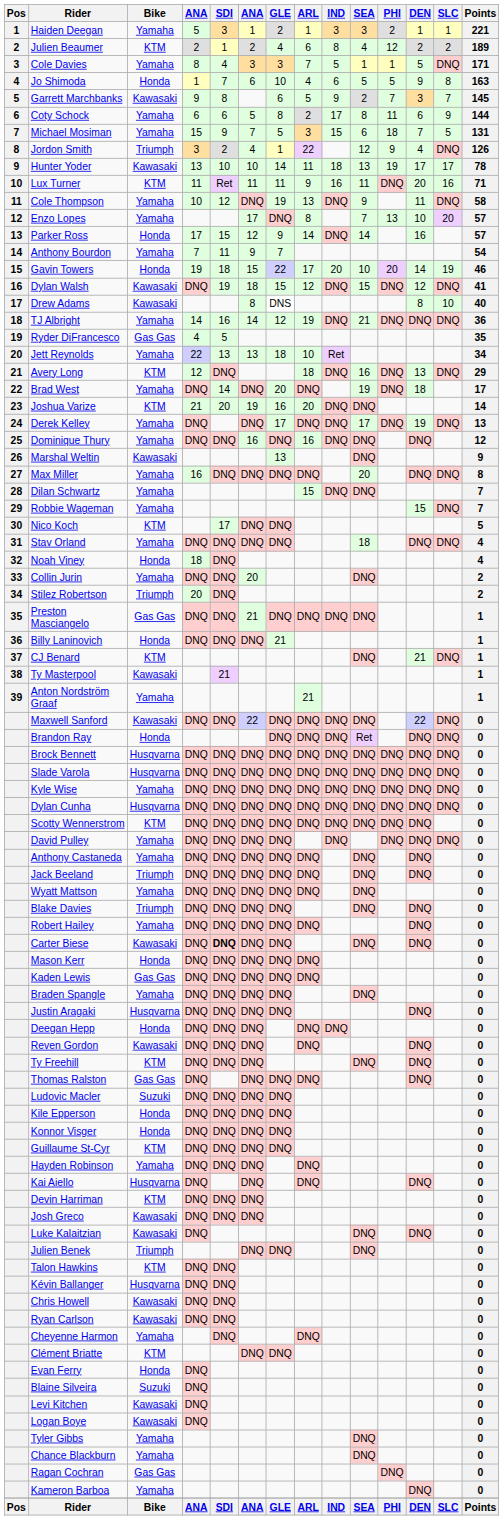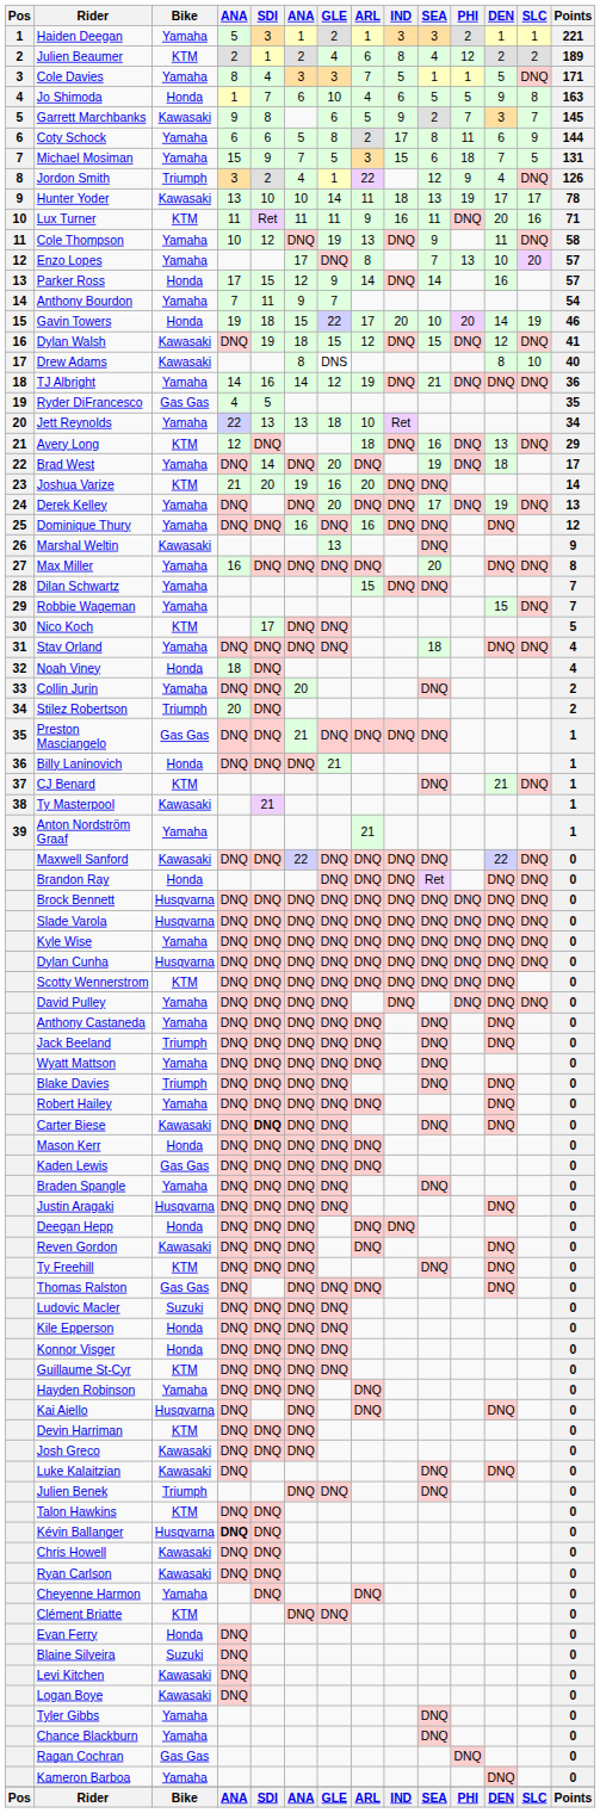Derek Kelley | GLE: 17 -> 20
Kévin Ballanger | column 4: normal -> bold
